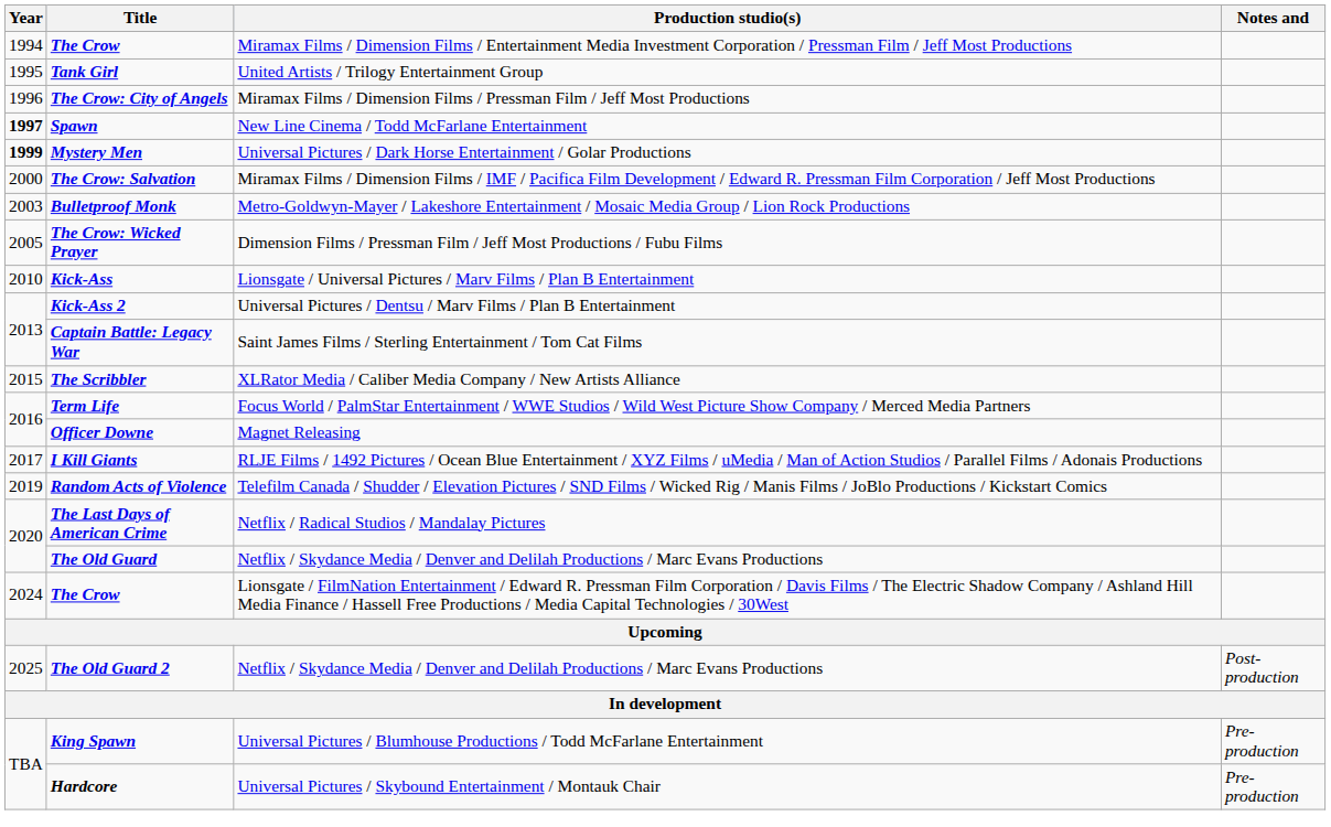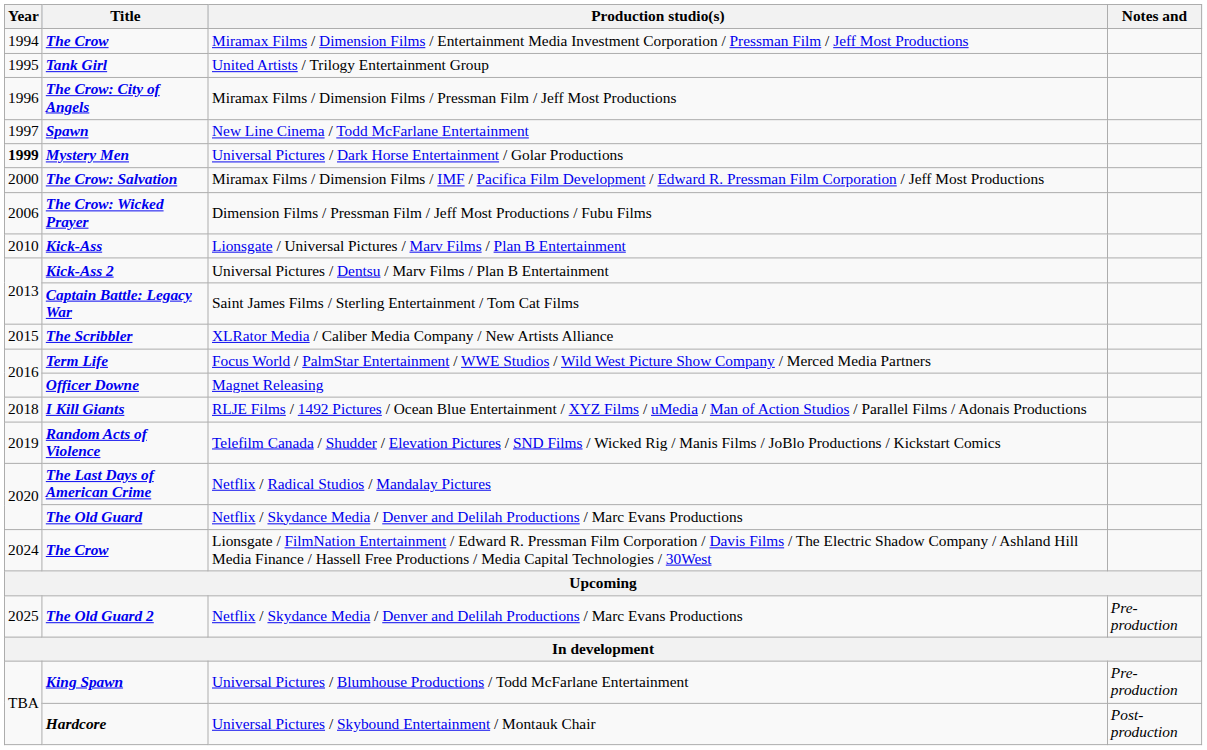Spawn | Year: bold -> normal
- row: 2003 | Bulletproof Monk | Metro-Goldwyn-Mayer / Lakeshore Entertainment / Mosaic Media Group / Lion Rock Productions
The Crow: Wicked Prayer | Year: 2005 -> 2006
I Kill Giants | Year: 2017 -> 2018
The Old Guard 2 | Notes and: Post-production -> Pre-production
Hardcore | Notes and: Pre-production -> Post-production
